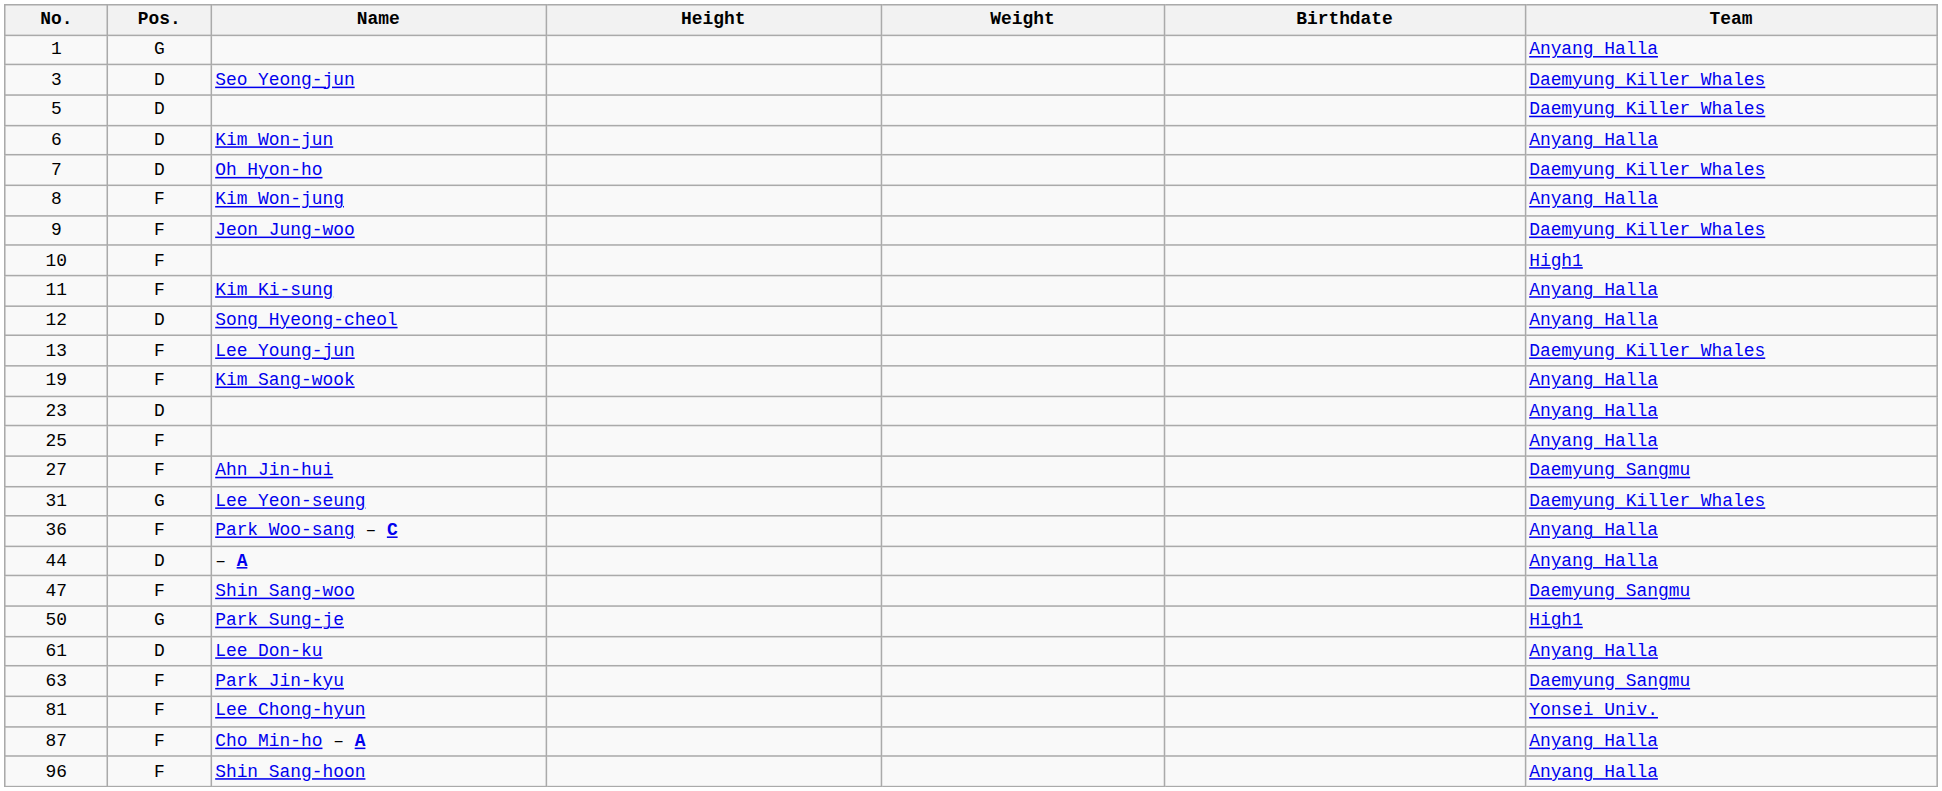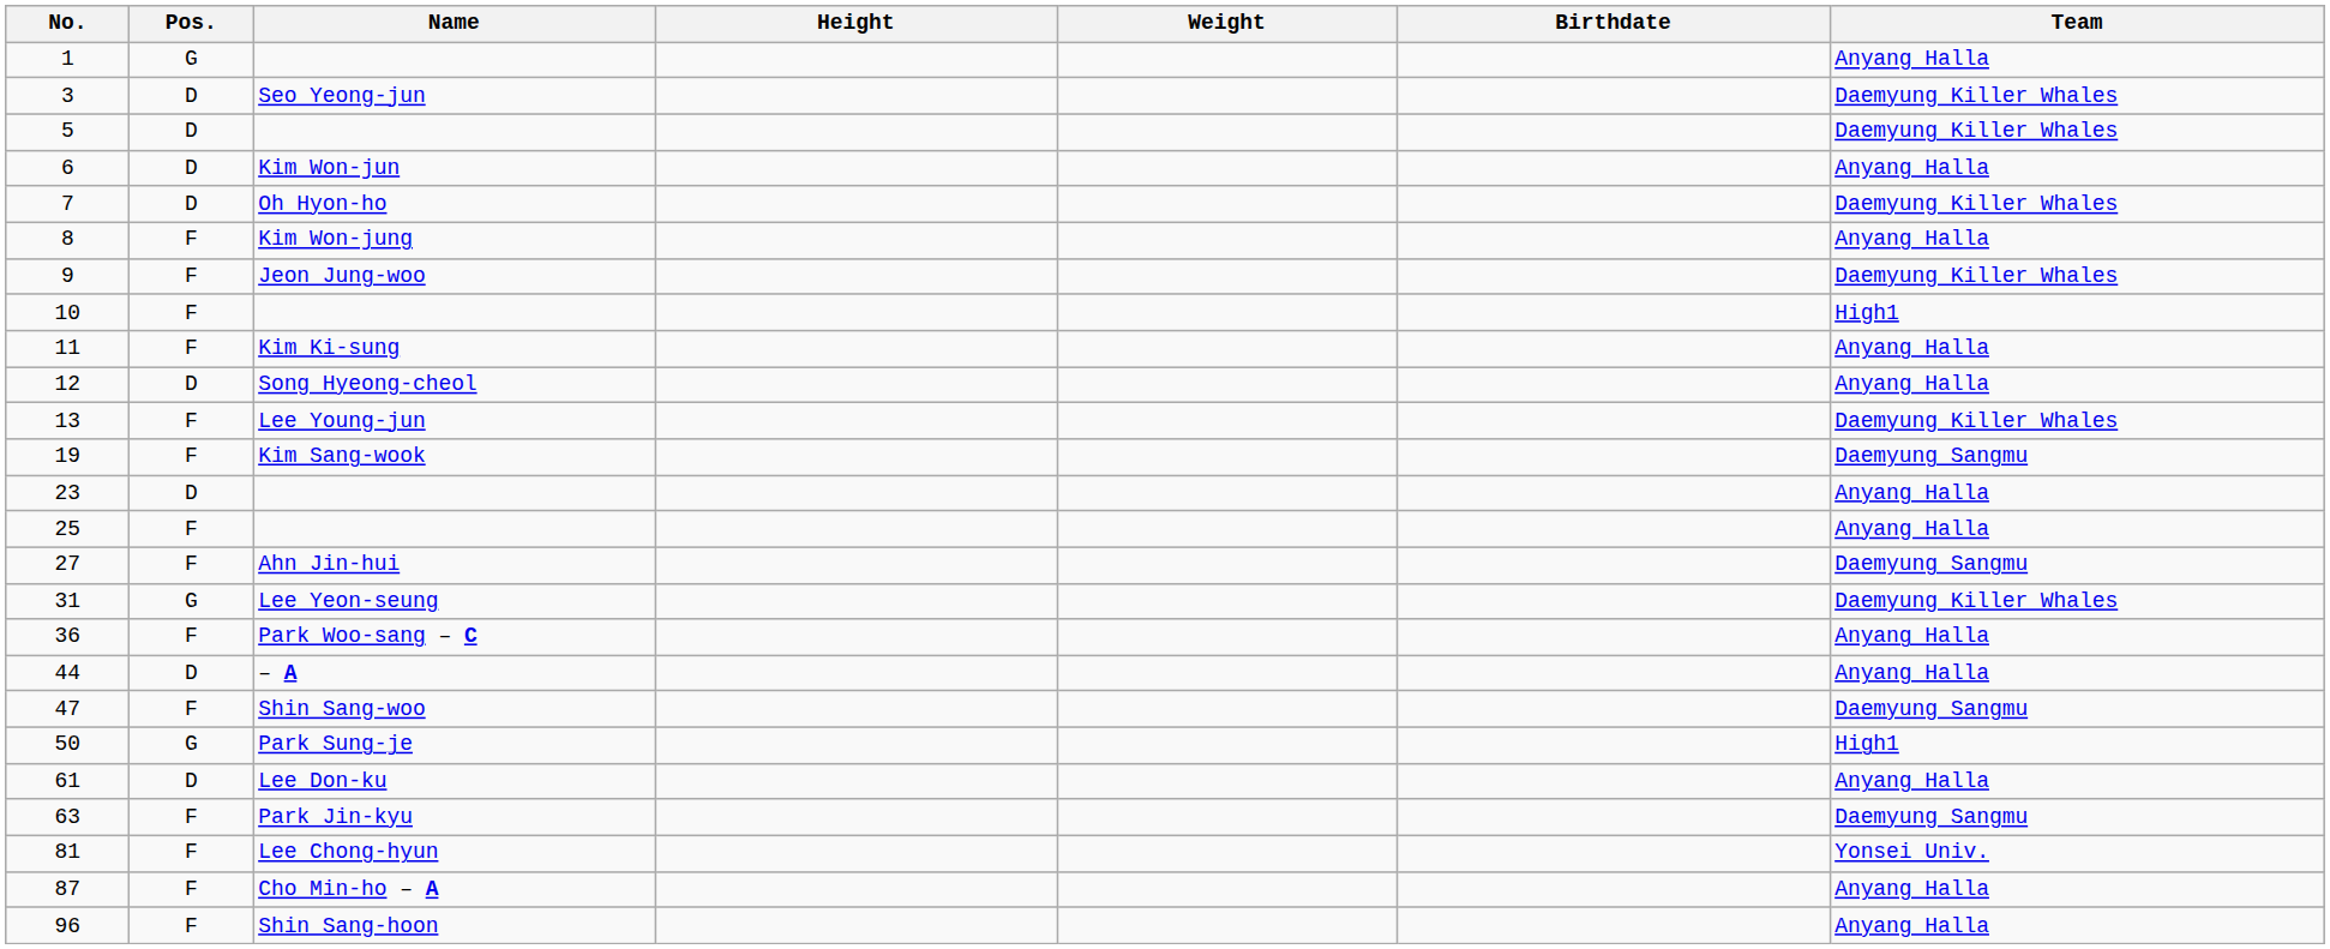19 | Team: Anyang Halla -> Daemyung Sangmu
